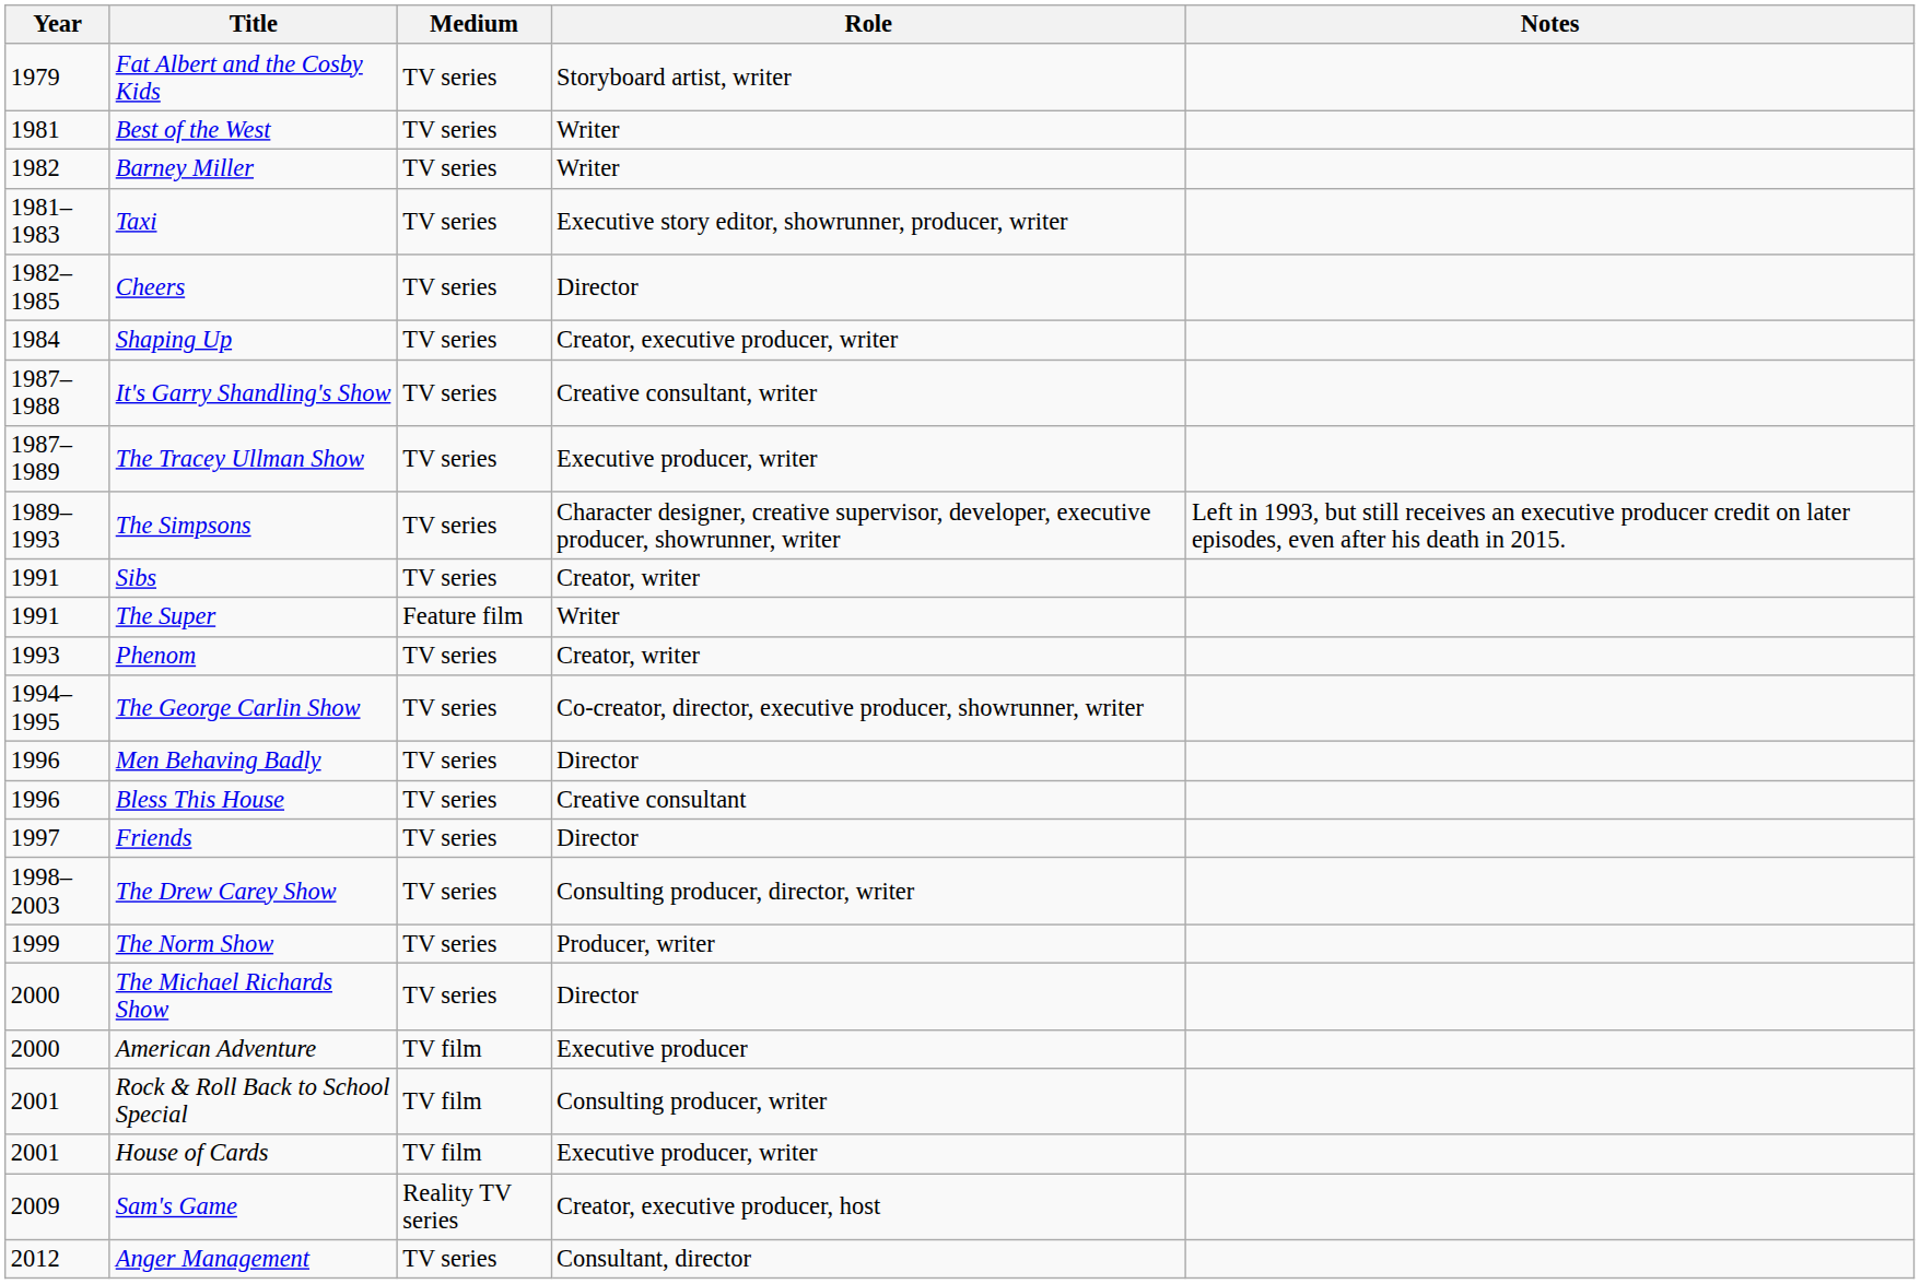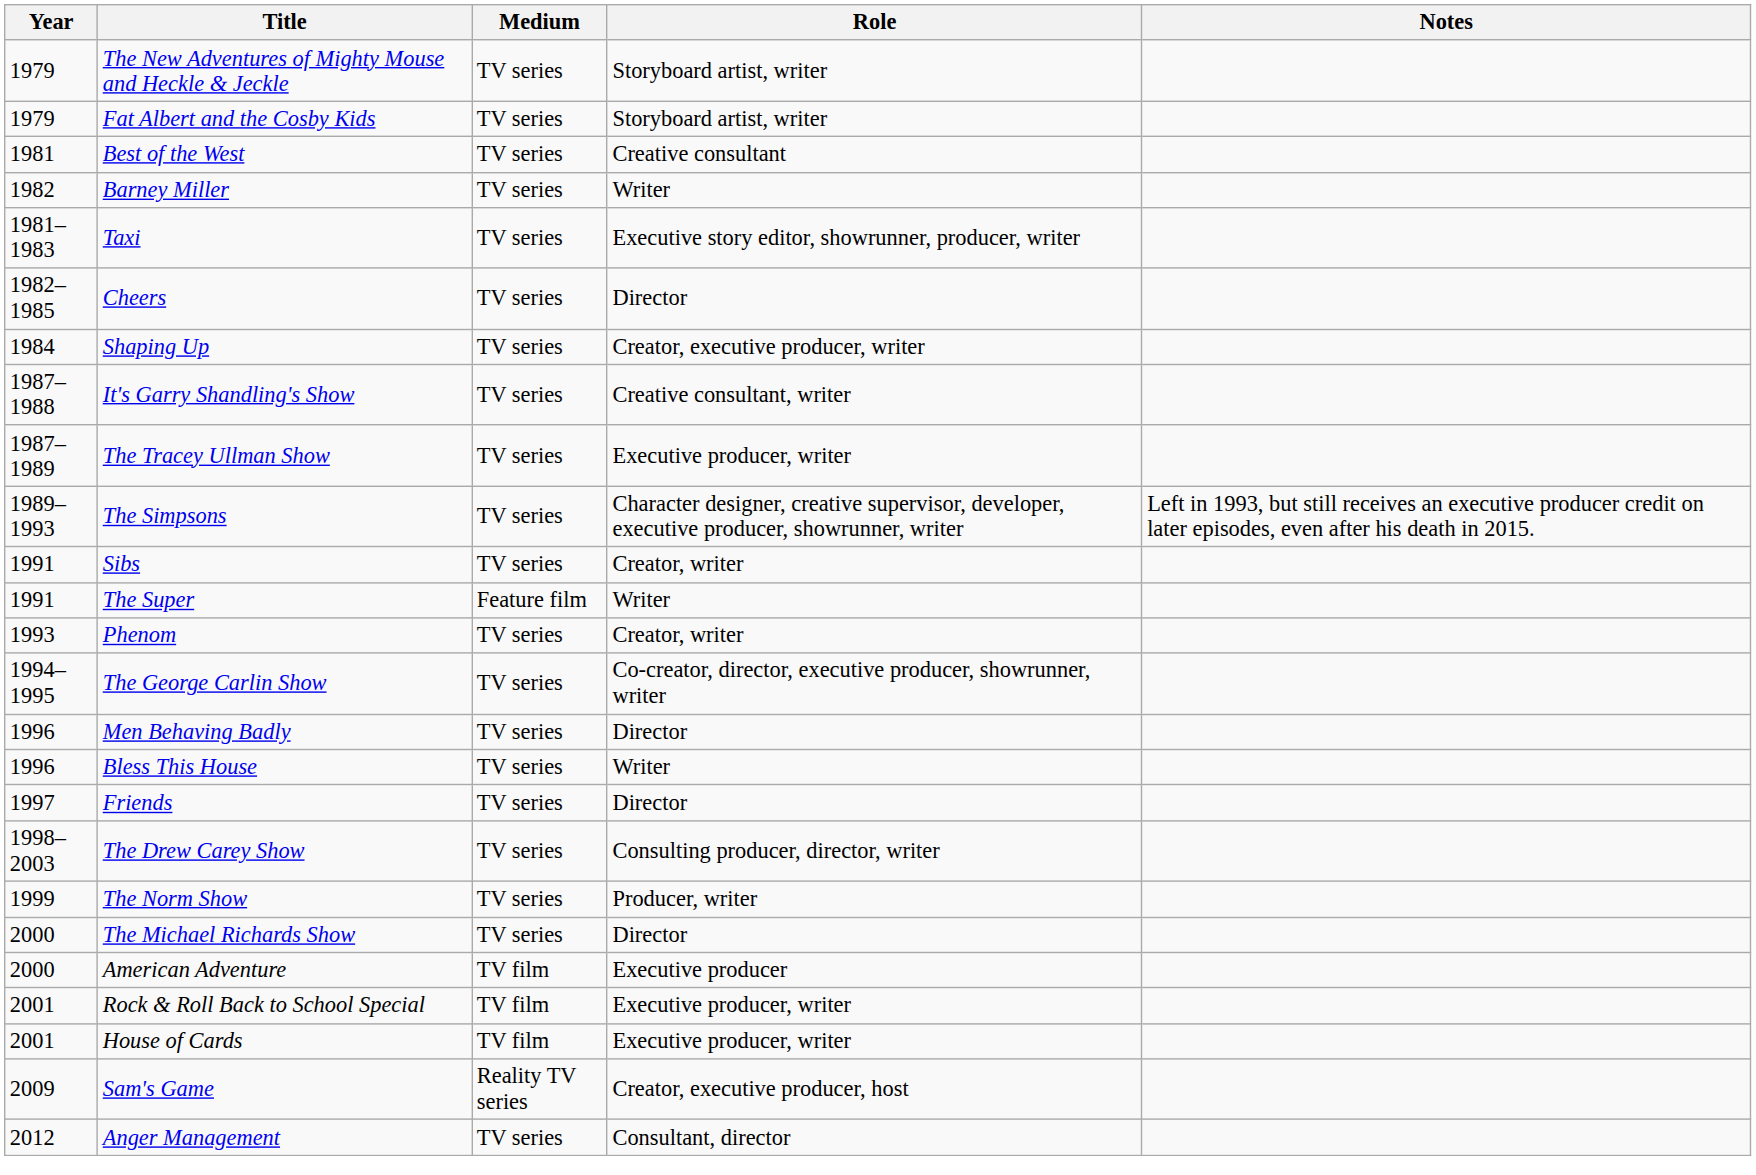+ row: 1979 | The New Adventures of Mighty Mouse and Heckle & Jeckle | TV series | Storyboard artist, writer
Best of the West | Role: Writer -> Creative consultant
Bless This House | Role: Creative consultant -> Writer
Rock & Roll Back to School Special | Role: Consulting producer, writer -> Executive producer, writer
